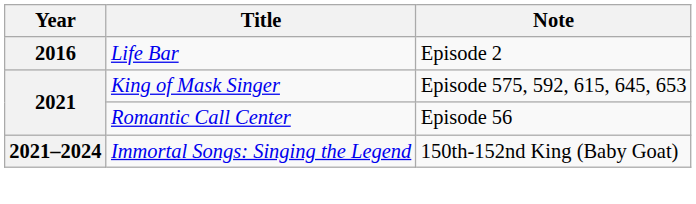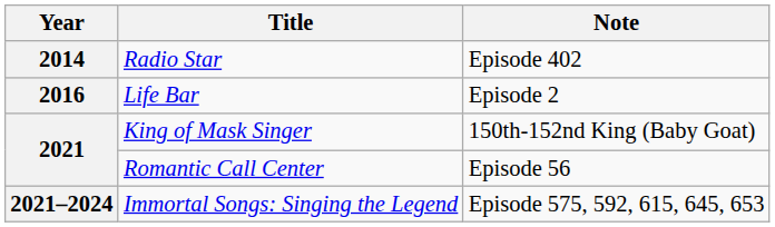+ row: 2014 | Radio Star | Episode 402
King of Mask Singer | Note: Episode 575, 592, 615, 645, 653 -> 150th-152nd King (Baby Goat)
Immortal Songs: Singing the Legend | Note: 150th-152nd King (Baby Goat) -> Episode 575, 592, 615, 645, 653
